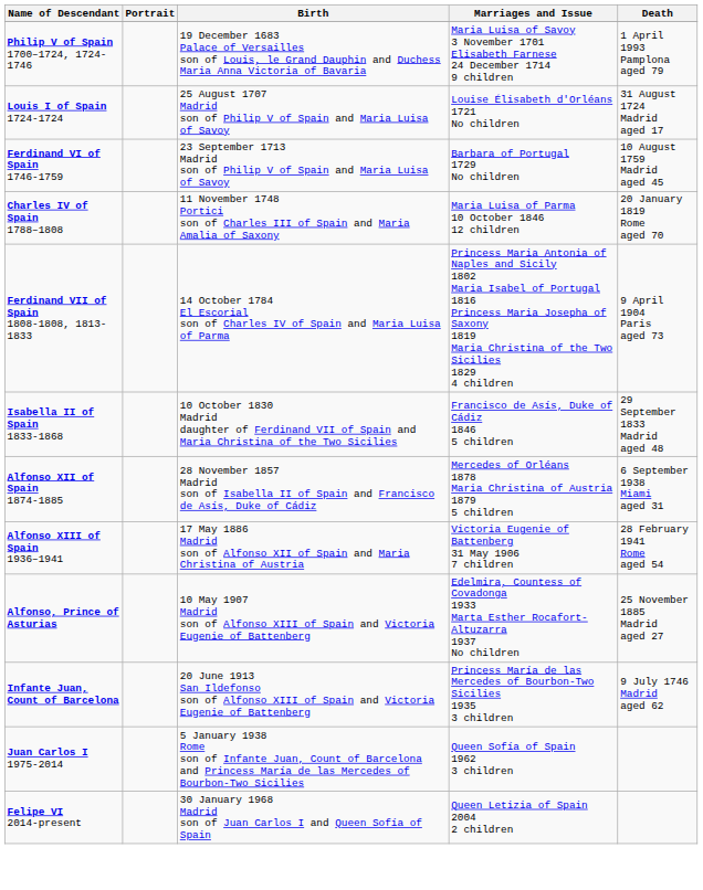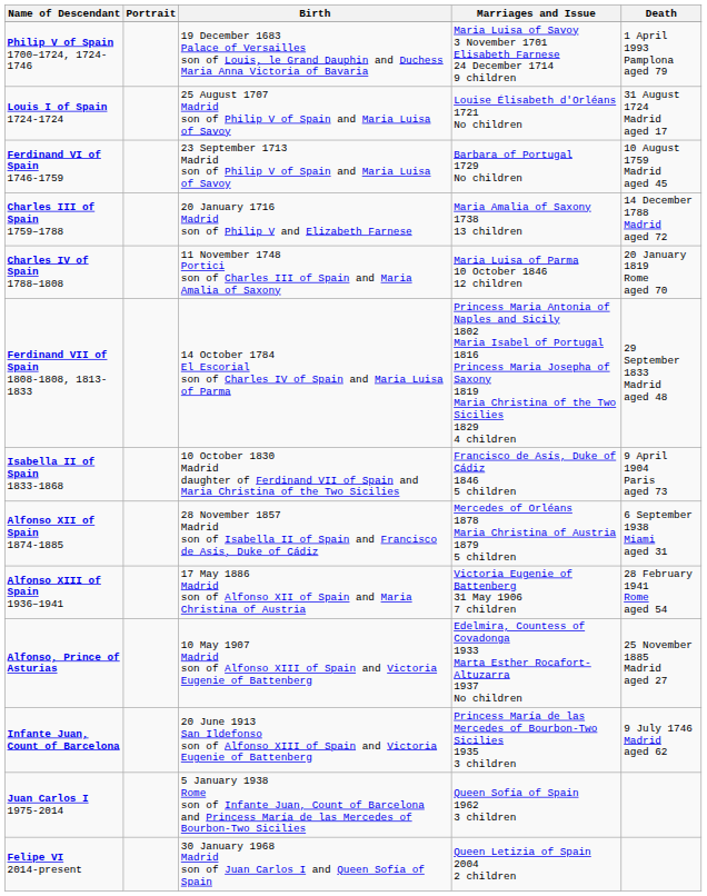+ row: Charles III of Spain 1759–1788 | 20 January 1716 Madrid son of Philip V and Elizabeth Farnese | Maria Amalia of Saxony 1738 13 children | 14 December 1788 Madrid aged 72
Ferdinand VII of Spain 1808-1808, 1813-1833 | Death: 9 April 1904 Paris aged 73 -> 29 September 1833 Madrid aged 48
Isabella II of Spain 1833-1868 | Death: 29 September 1833 Madrid aged 48 -> 9 April 1904 Paris aged 73
